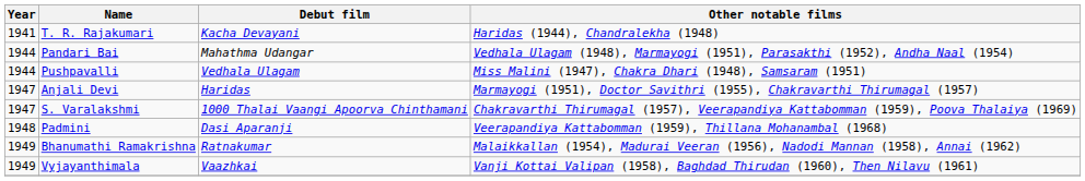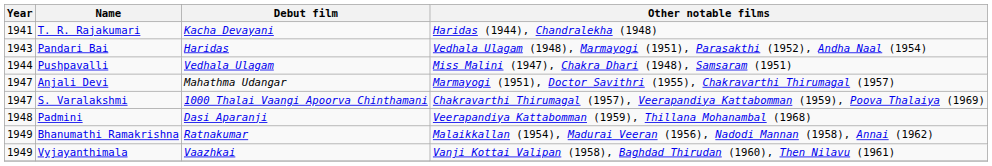Pandari Bai | Year: 1944 -> 1943
Pandari Bai | Debut film: Mahathma Udangar -> Haridas
Anjali Devi | Debut film: Haridas -> Mahathma Udangar
